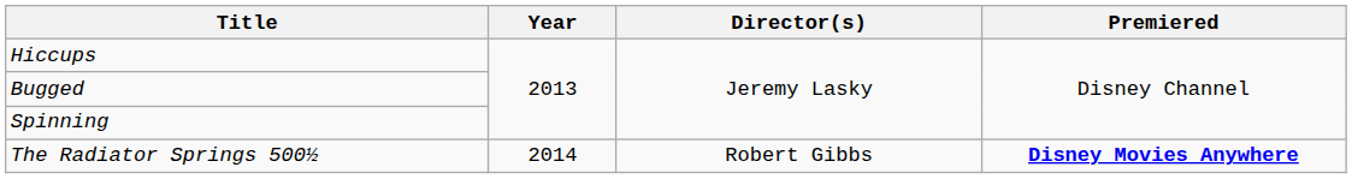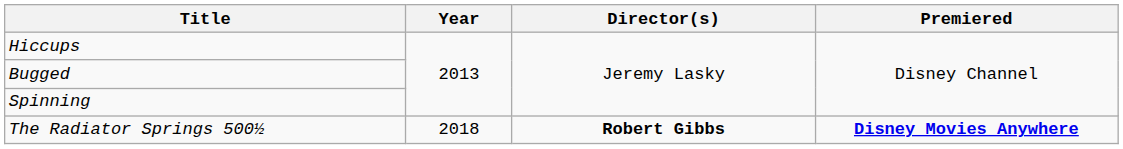The Radiator Springs 500½ | Year: 2014 -> 2018
The Radiator Springs 500½ | Director(s): normal -> bold
